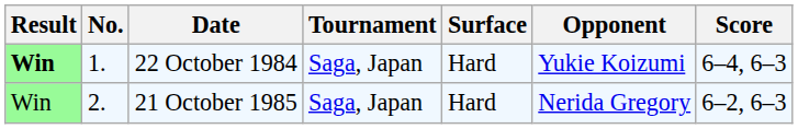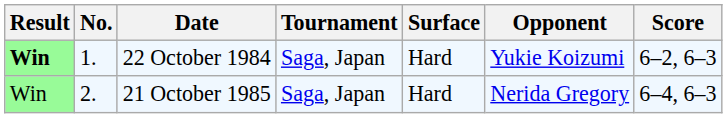22 October 1984 | Score: 6–4, 6–3 -> 6–2, 6–3
21 October 1985 | Score: 6–2, 6–3 -> 6–4, 6–3
